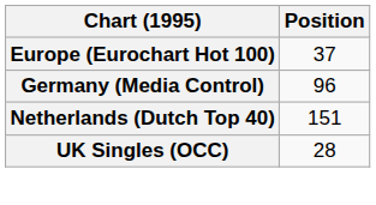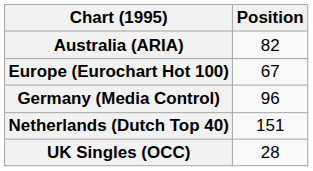+ row: Australia (ARIA) | 82
Europe (Eurochart Hot 100) | Position: 37 -> 67
